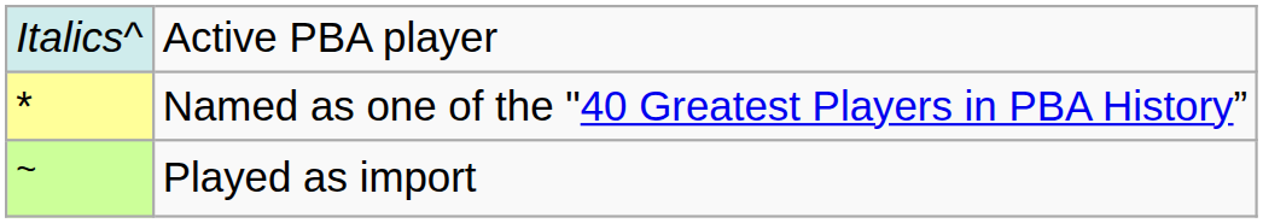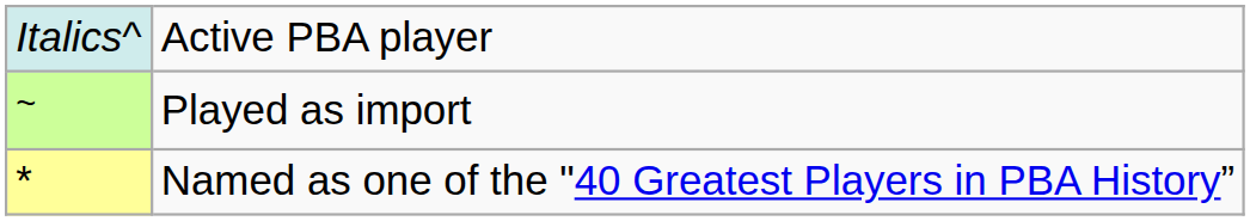rows swapped: Named as one of the "40 Greatest Players in PBA History” <-> Played as import
